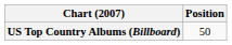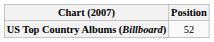US Top Country Albums (Billboard) | Position: 50 -> 52
